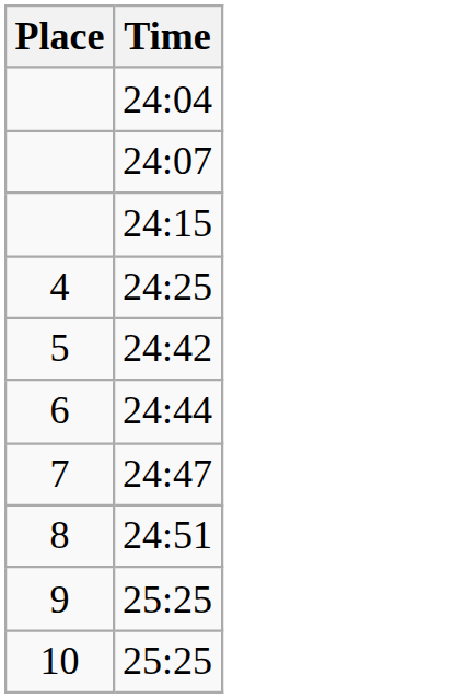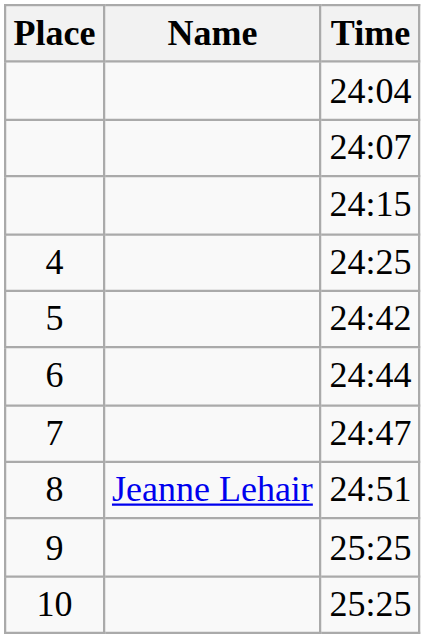+ column: Name | Jeanne Lehair
